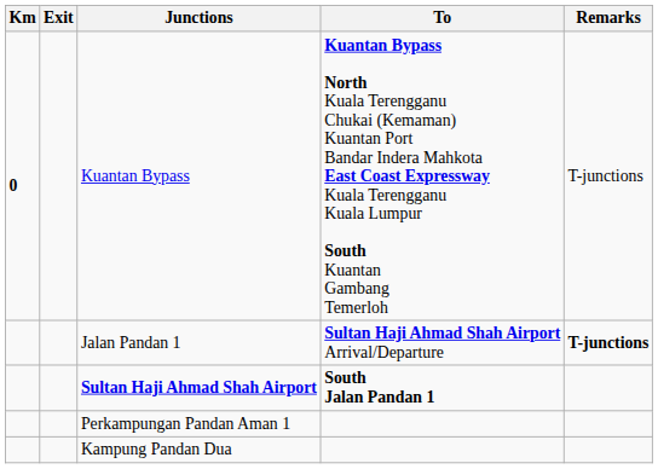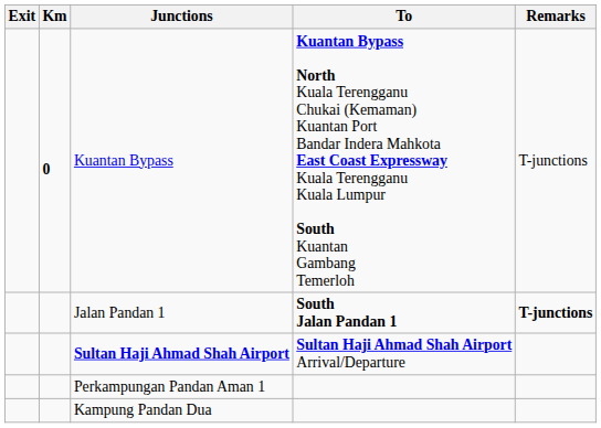columns swapped: Km <-> Exit
Jalan Pandan 1 | To: Sultan Haji Ahmad Shah Airport Arrival/Departure -> South Jalan Pandan 1
Sultan Haji Ahmad Shah Airport | To: South Jalan Pandan 1 -> Sultan Haji Ahmad Shah Airport Arrival/Departure
